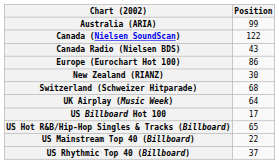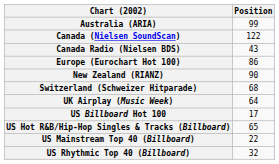New Zealand (RIANZ) | Position: 30 -> 90
US Rhythmic Top 40 (Billboard) | Position: 37 -> 32
